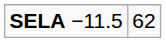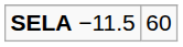SELA −11.5 | column 2: 62 -> 60
